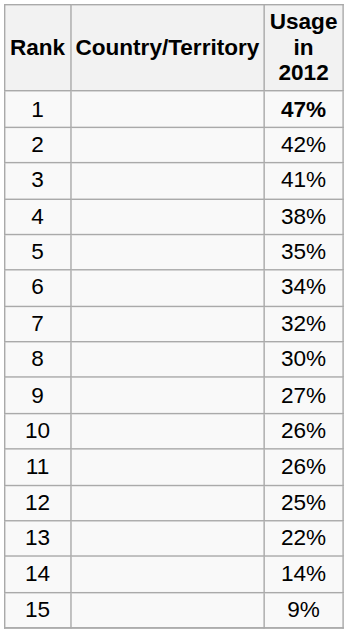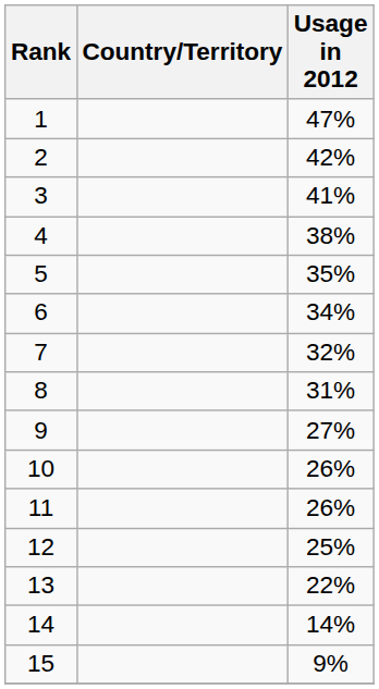1 | Usage in 2012: bold -> normal
8 | Usage in 2012: 30% -> 31%
